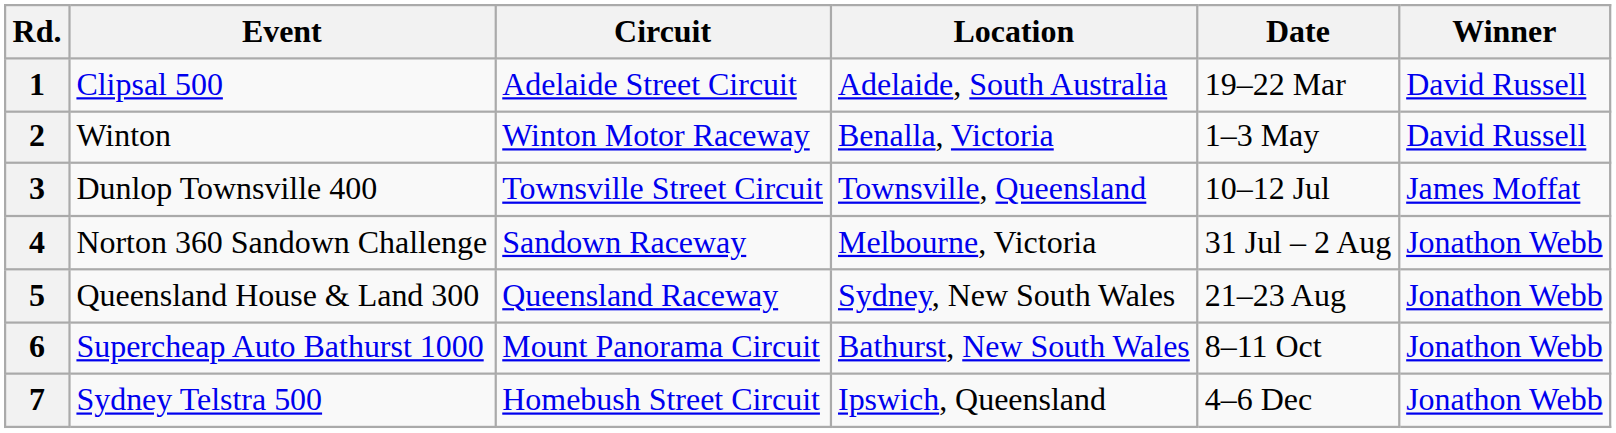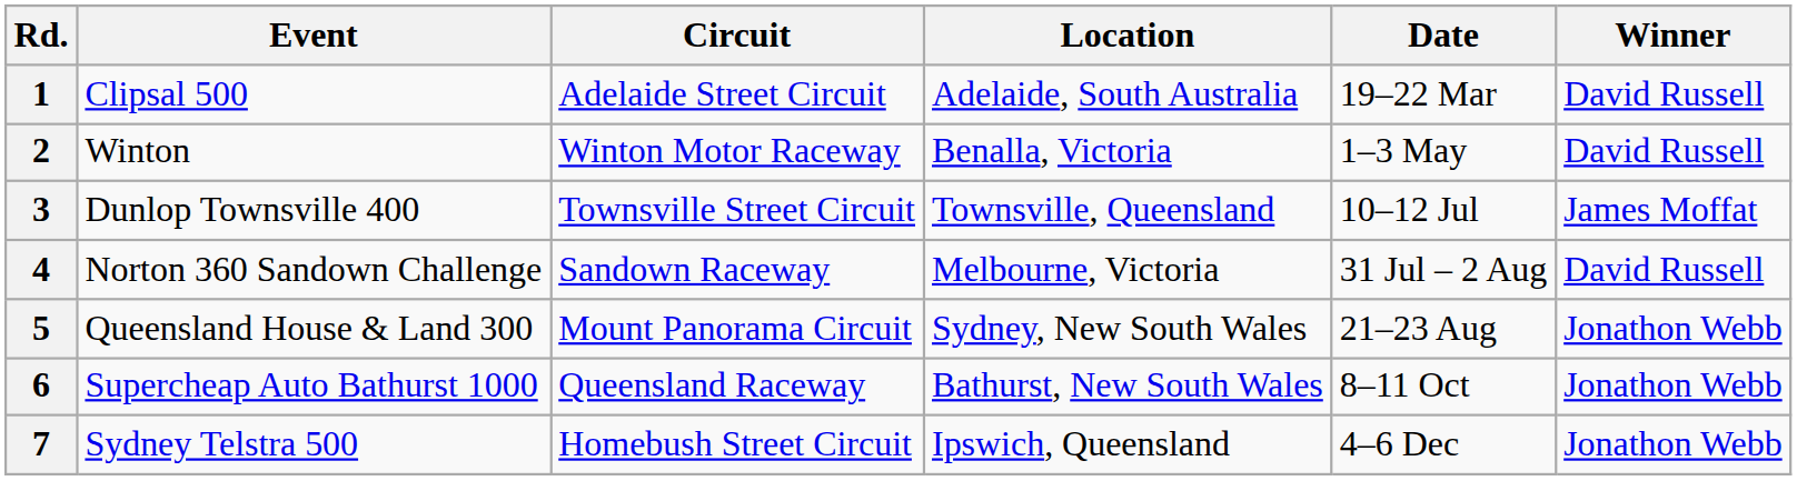4 | Winner: Jonathon Webb -> David Russell
5 | Circuit: Queensland Raceway -> Mount Panorama Circuit
6 | Circuit: Mount Panorama Circuit -> Queensland Raceway
